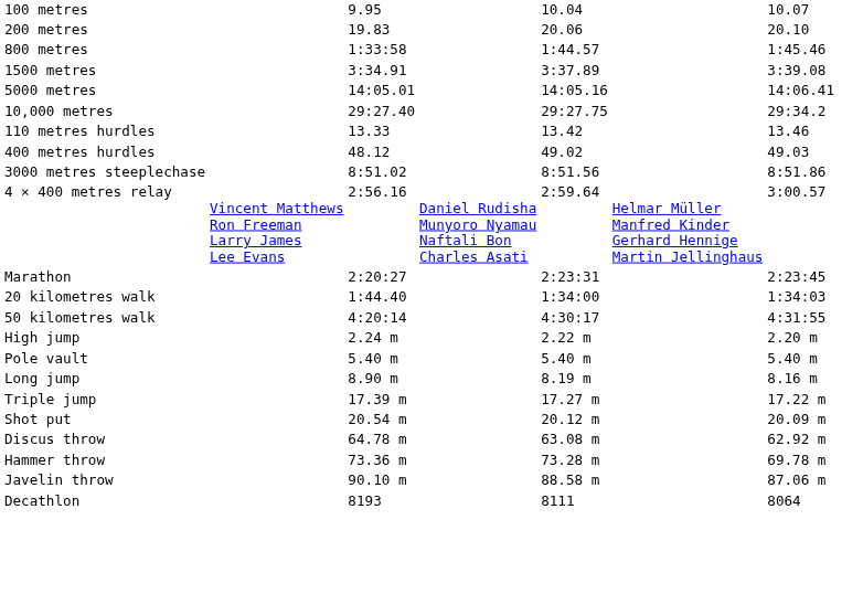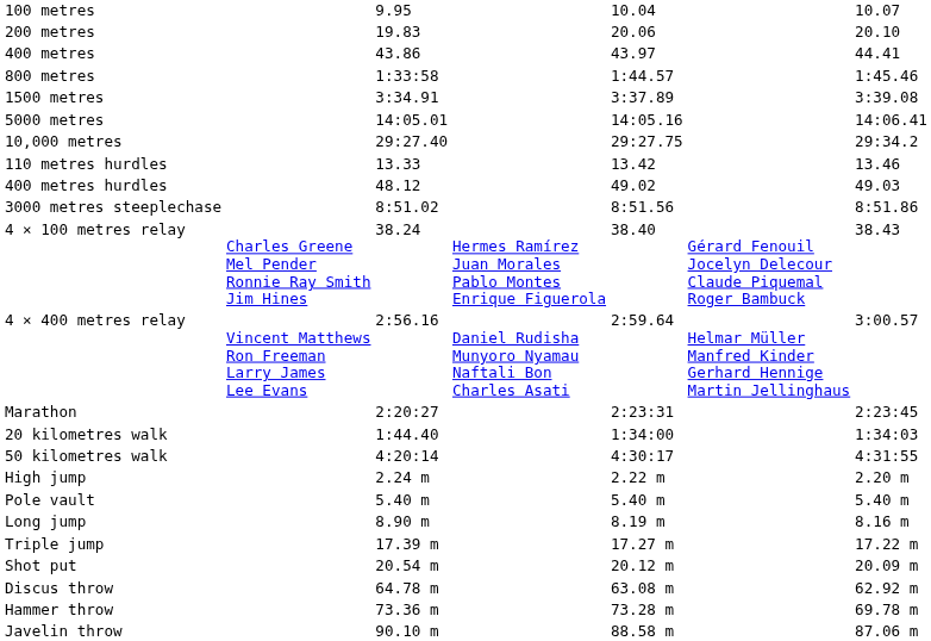+ row: 400 metres | 43.86 | 43.97 | 44.41
+ row: 4 × 100 metres relay | Charles Greene Mel Pender Ronnie Ray Smith Jim Hines | 38.24 | Hermes Ramírez Juan Morales Pablo Montes Enrique Figuerola | 38.40 | Gérard Fenouil Jocelyn Delecour Claude Piquemal Roger Bambuck | 38.43
- row: Decathlon | 8193 | 8111 | 8064
